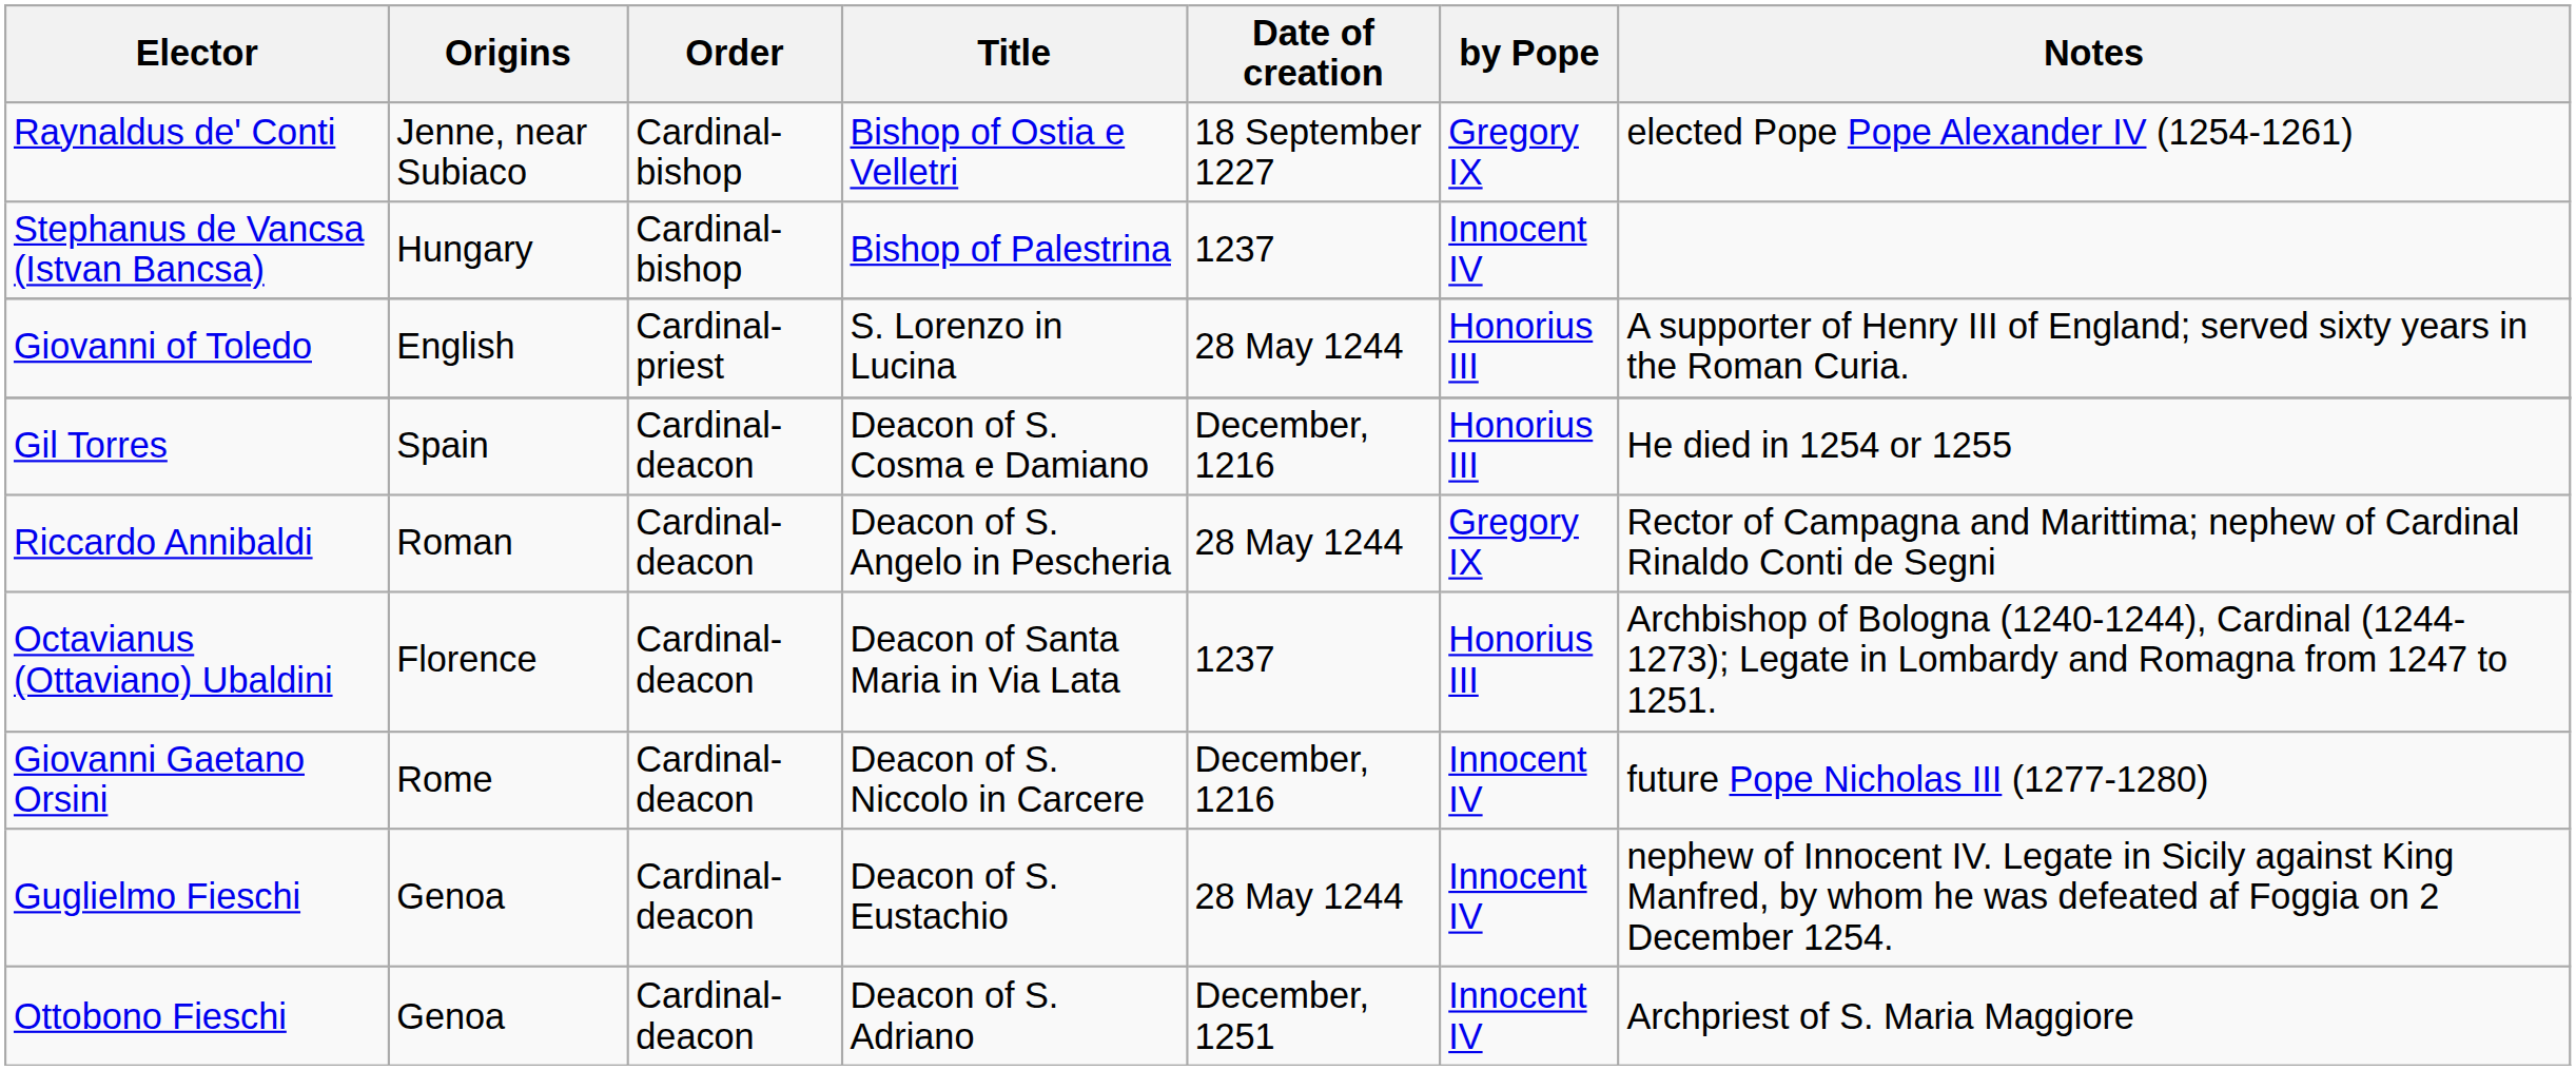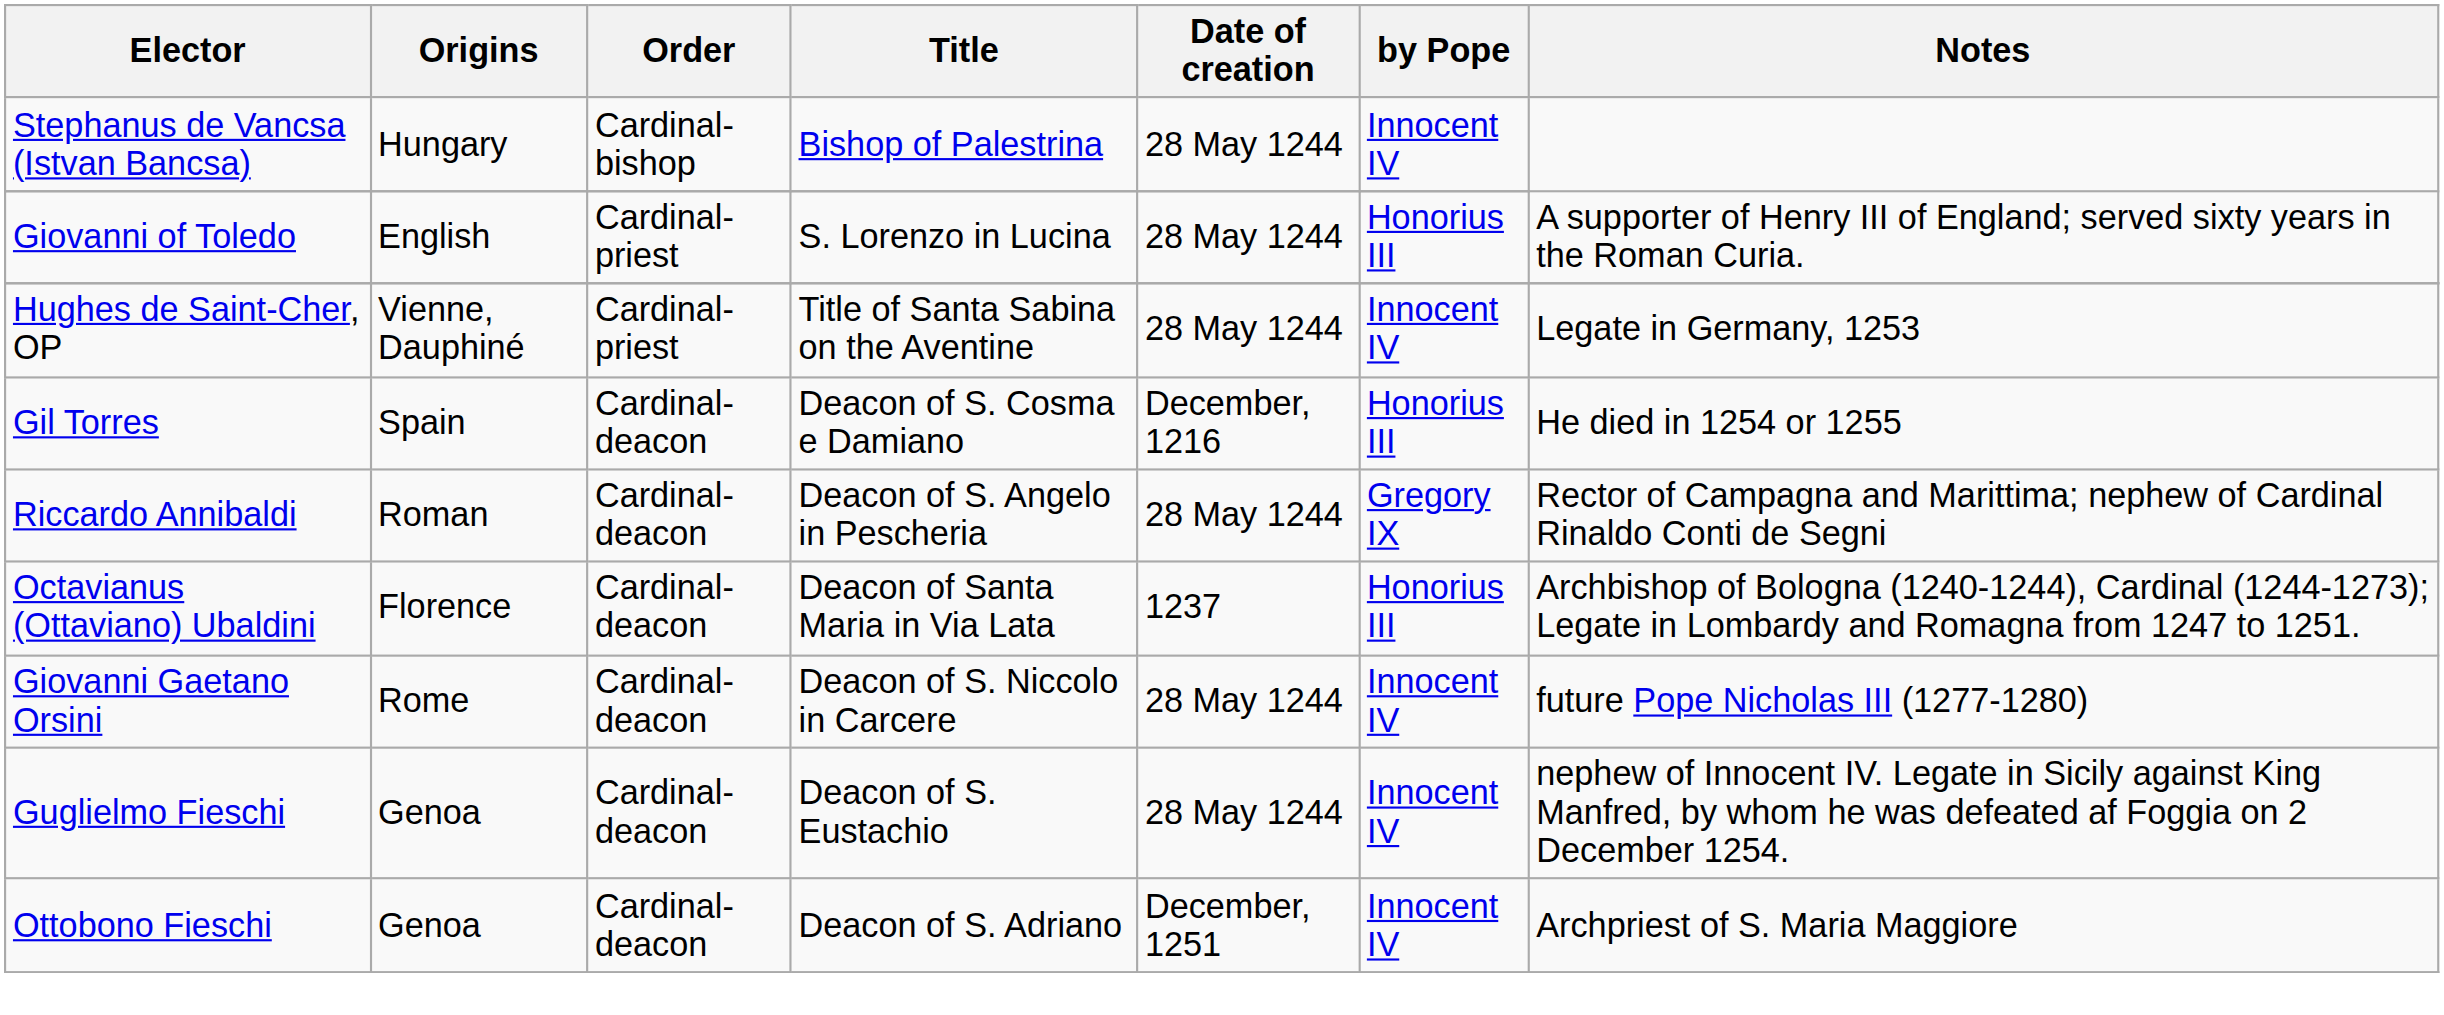- row: Raynaldus de' Conti | Jenne, near Subiaco | Cardinal-bishop | Bishop of Ostia e Velletri | 18 September 1227 | Gregory IX | elected Pope Pope Alexander IV (1254-1261)
Stephanus de Vancsa (Istvan Bancsa) | Date of creation: 1237 -> 28 May 1244
+ row: Hughes de Saint-Cher, OP | Vienne, Dauphiné | Cardinal-priest | Title of Santa Sabina on the Aventine | 28 May 1244 | Innocent IV | Legate in Germany, 1253
Giovanni Gaetano Orsini | Date of creation: December, 1216 -> 28 May 1244
